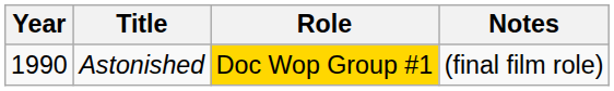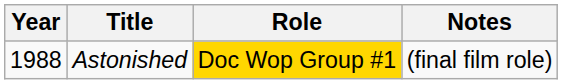Astonished | Year: 1990 -> 1988
